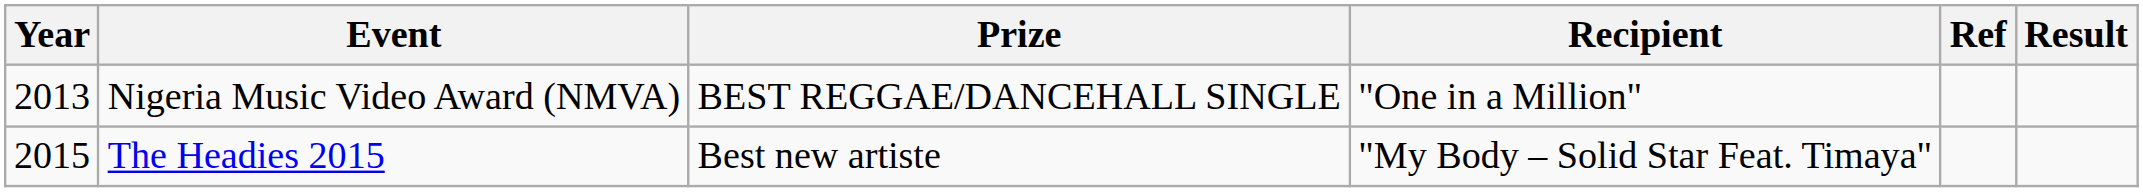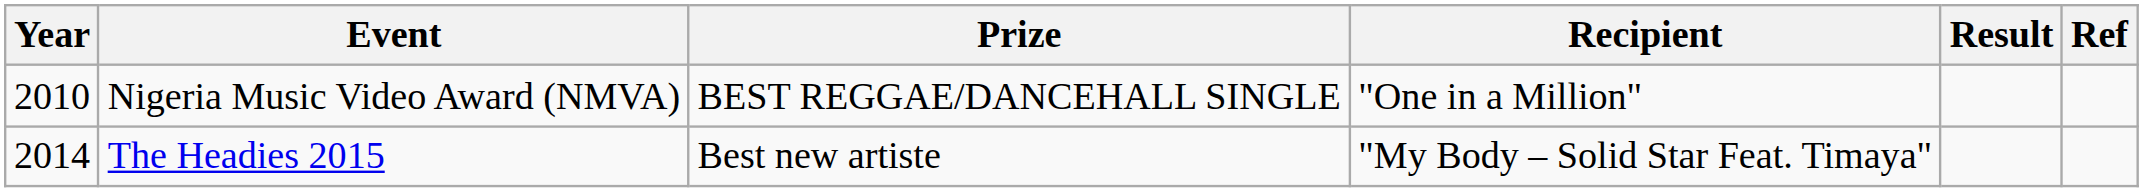columns swapped: Result <-> Ref
Nigeria Music Video Award (NMVA) | Year: 2013 -> 2010
The Headies 2015 | Year: 2015 -> 2014
